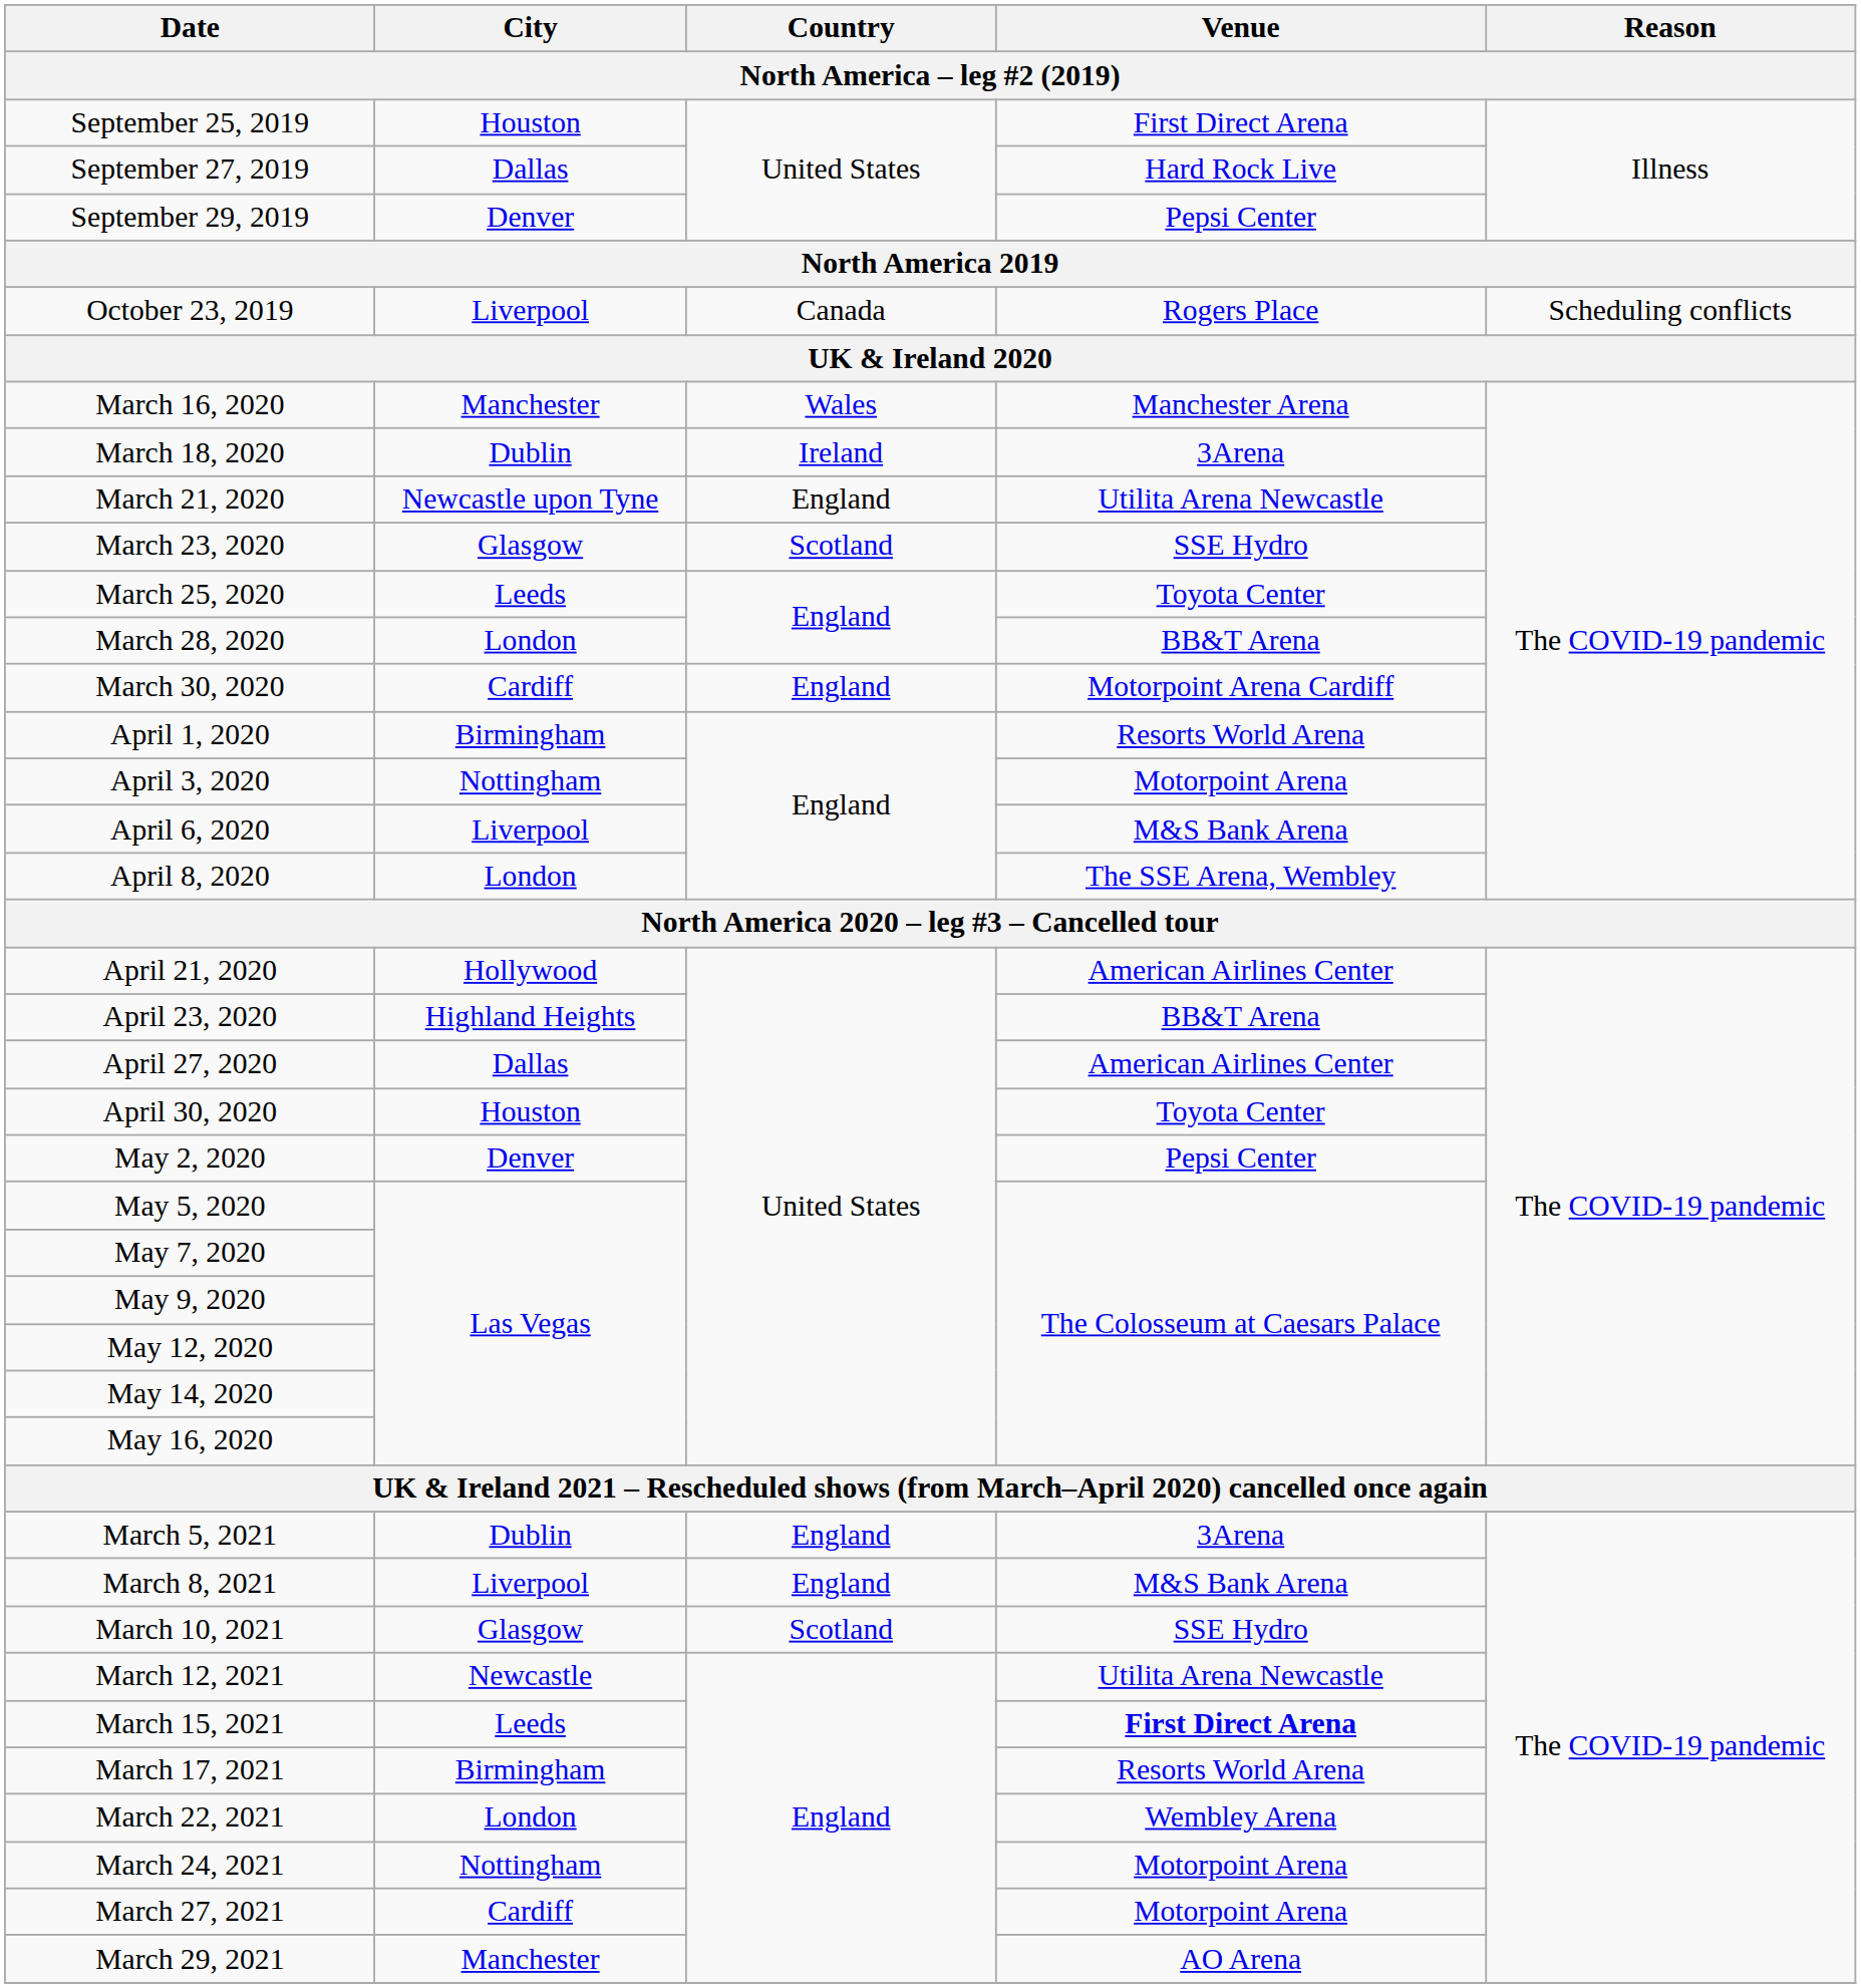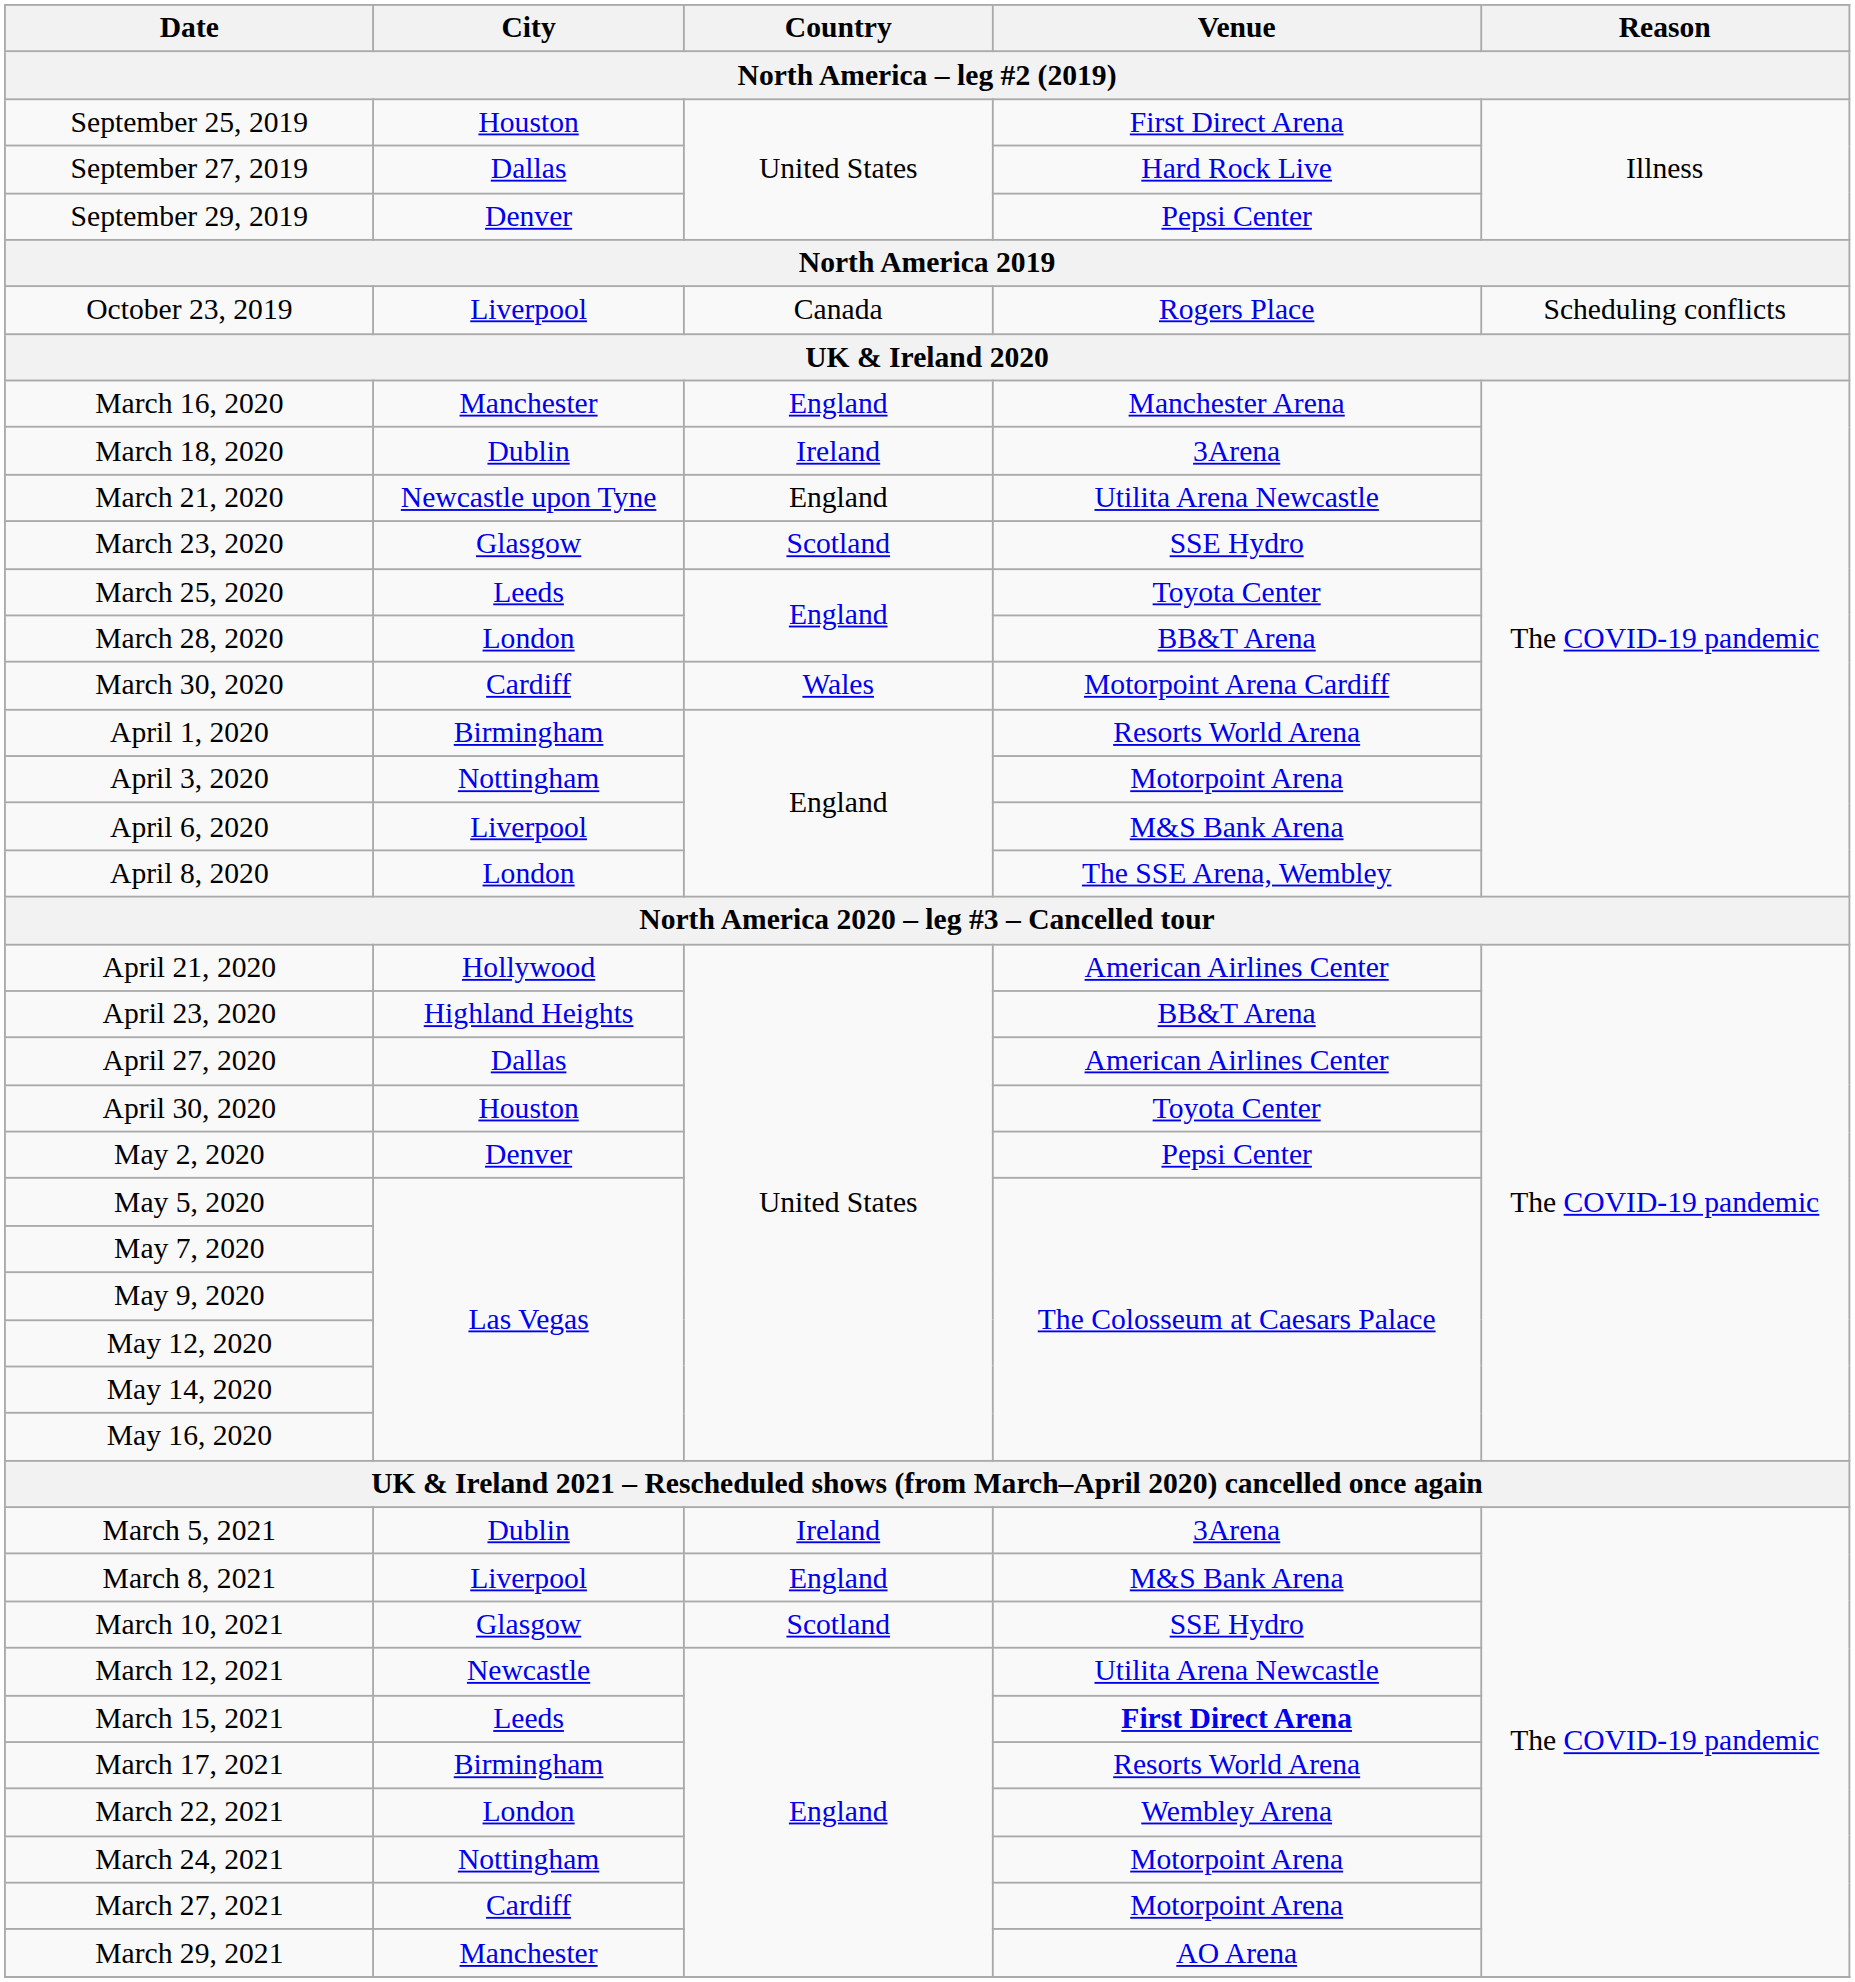March 16, 2020 | Country: Wales -> England
March 30, 2020 | Country: England -> Wales
March 5, 2021 | Country: England -> Ireland
